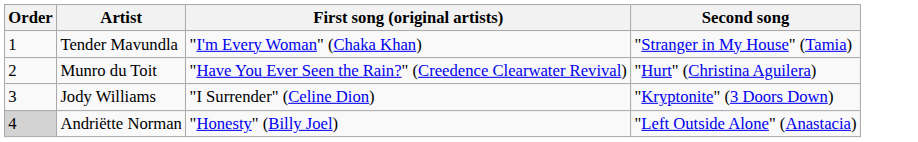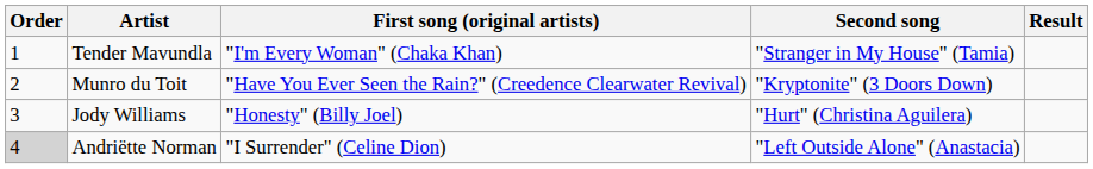+ column: Result
Munro du Toit | Second song: "Hurt" (Christina Aguilera) -> "Kryptonite" (3 Doors Down)
Jody Williams | First song (original artists): "I Surrender" (Celine Dion) -> "Honesty" (Billy Joel)
Jody Williams | Second song: "Kryptonite" (3 Doors Down) -> "Hurt" (Christina Aguilera)
Andriëtte Norman | First song (original artists): "Honesty" (Billy Joel) -> "I Surrender" (Celine Dion)
